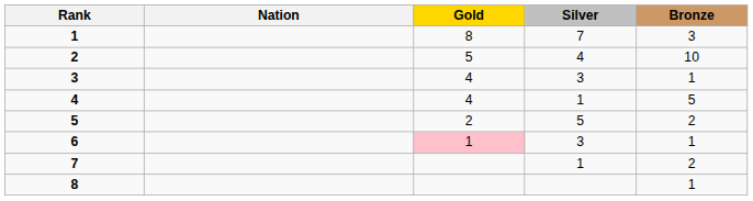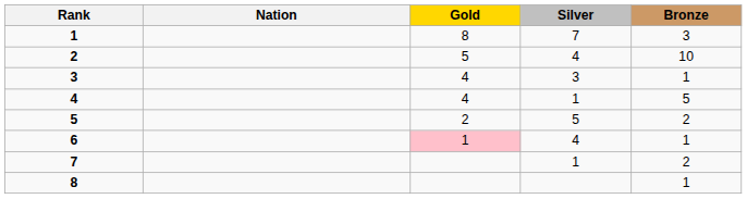6 | Silver: 3 -> 4
